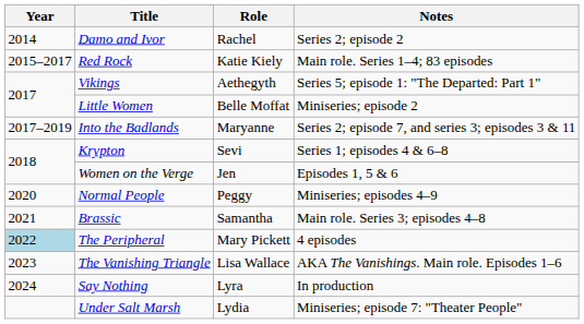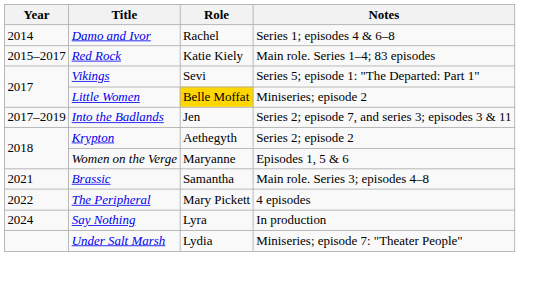Damo and Ivor | Notes: Series 2; episode 2 -> Series 1; episodes 4 & 6–8
Vikings | Role: Aethegyth -> Sevi
Little Women | Role: no background -> gold background
Into the Badlands | Role: Maryanne -> Jen
Krypton | Role: Sevi -> Aethegyth
Krypton | Notes: Series 1; episodes 4 & 6–8 -> Series 2; episode 2
Women on the Verge | Role: Jen -> Maryanne
- row: 2020 | Normal People | Peggy | Miniseries; episodes 4–9
The Peripheral | Year: lightblue background -> no background
- row: 2023 | The Vanishing Triangle | Lisa Wallace | AKA The Vanishings. Main role. Episodes 1–6
